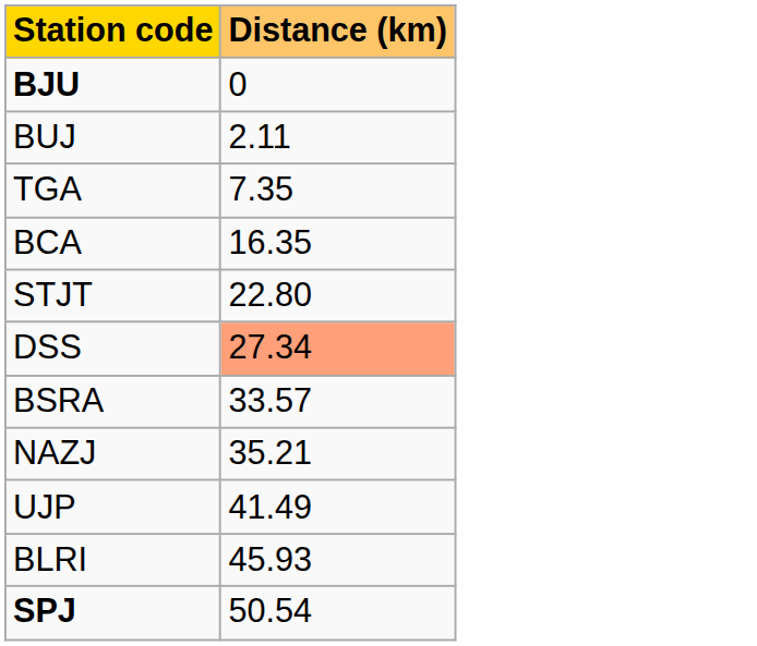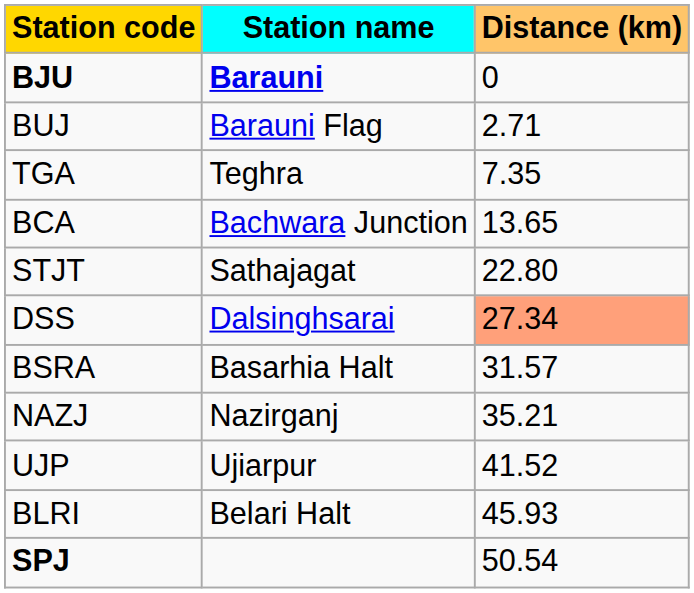+ column: Station name | Barauni | Barauni Flag | Teghra | Bachwara Junction | Sathajagat | Dalsinghsarai | Basarhia Halt | Nazirganj | Ujiarpur | Belari Halt
BUJ | Distance (km): 2.11 -> 2.71
BCA | Distance (km): 16.35 -> 13.65
BSRA | Distance (km): 33.57 -> 31.57
UJP | Distance (km): 41.49 -> 41.52
